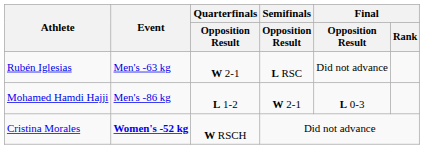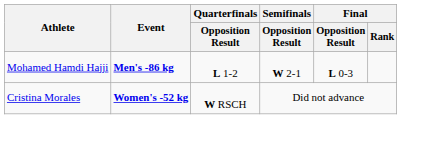- row: Rubén Iglesias | Men's -63 kg | W 2-1 | L RSC | Did not advance
Mohamed Hamdi Hajji | Event: normal -> bold
